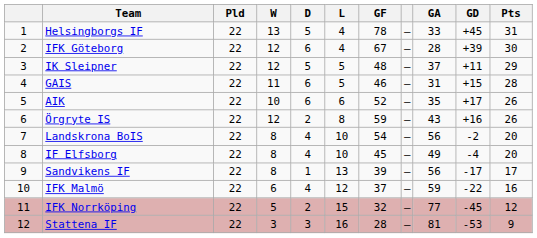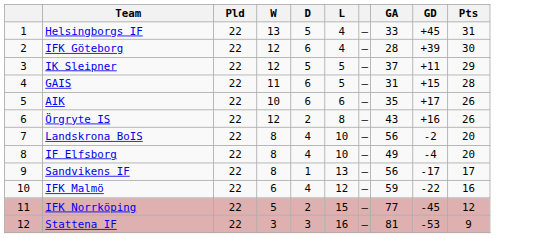- column: GF | 78 | 67 | 48 | 46 | 52 | 59 | 54 | 45 | 39 | 37 | 32 | 28
